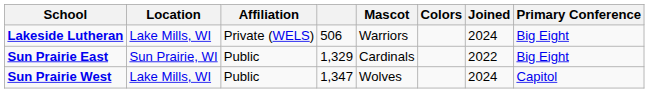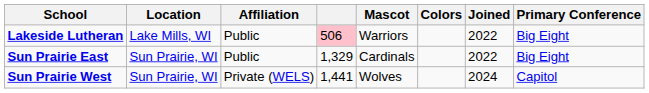Lakeside Lutheran | Affiliation: Private (WELS) -> Public
Lakeside Lutheran | column 4: no background -> pink background
Lakeside Lutheran | Joined: 2024 -> 2022
Sun Prairie West | Location: Lake Mills, WI -> Sun Prairie, WI
Sun Prairie West | Affiliation: Public -> Private (WELS)
Sun Prairie West | column 4: 1,347 -> 1,441
